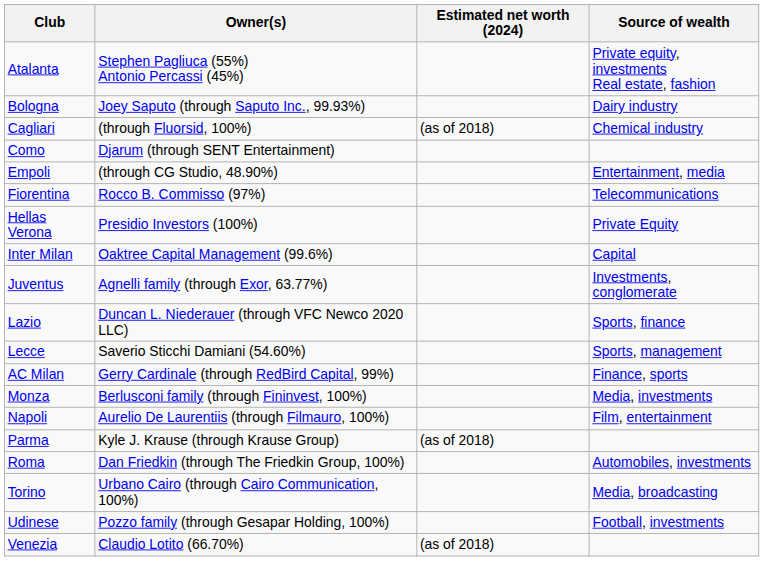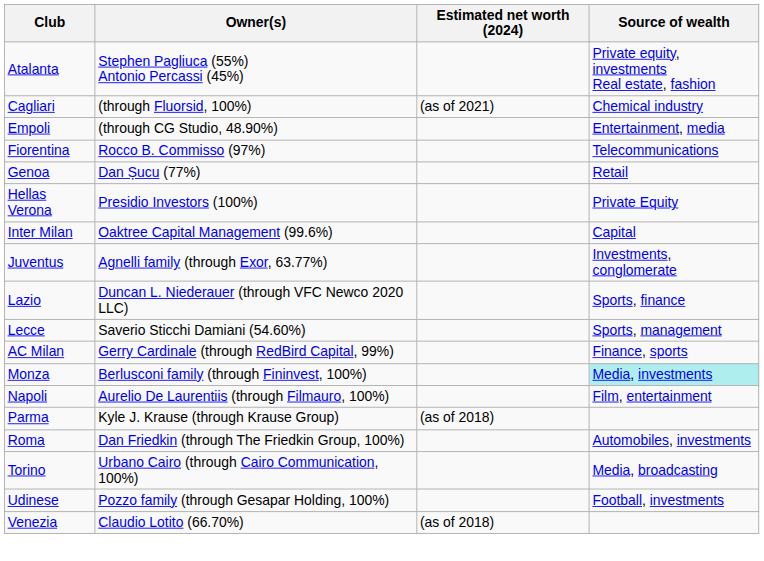- row: Bologna | Joey Saputo (through Saputo Inc., 99.93%) | Dairy industry
Cagliari | Estimated net worth (2024): (as of 2018) -> (as of 2021)
- row: Como | Djarum (through SENT Entertainment)
+ row: Genoa | Dan Șucu (77%) | Retail
Monza | Source of wealth: no background -> paleturquoise background
